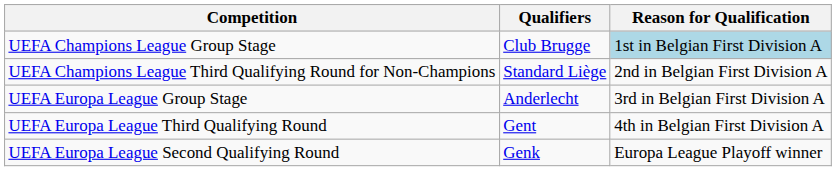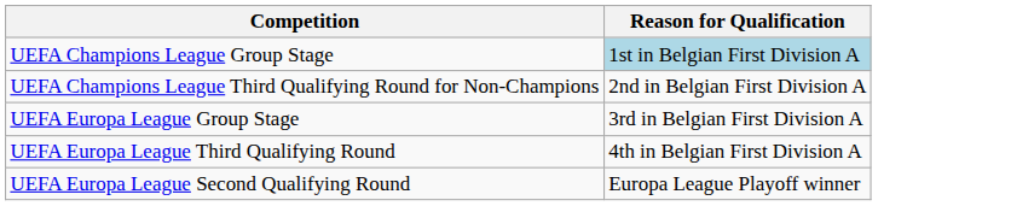- column: Qualifiers | Club Brugge | Standard Liège | Anderlecht | Gent | Genk
